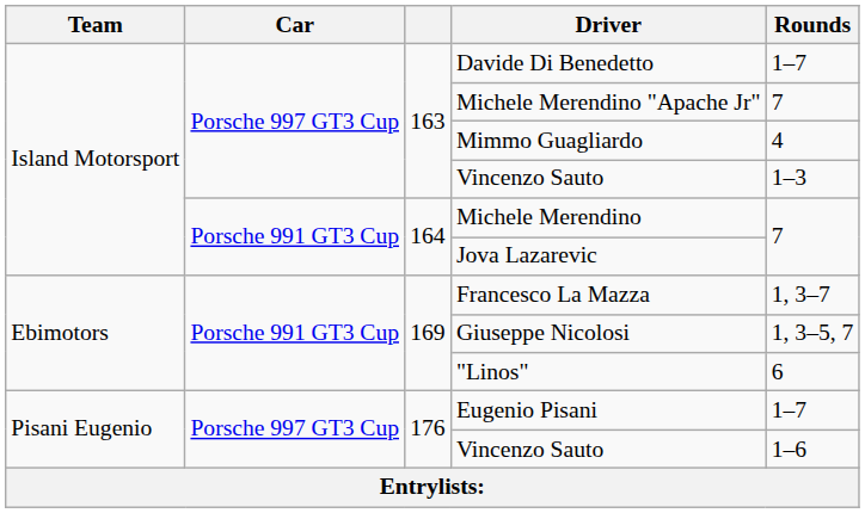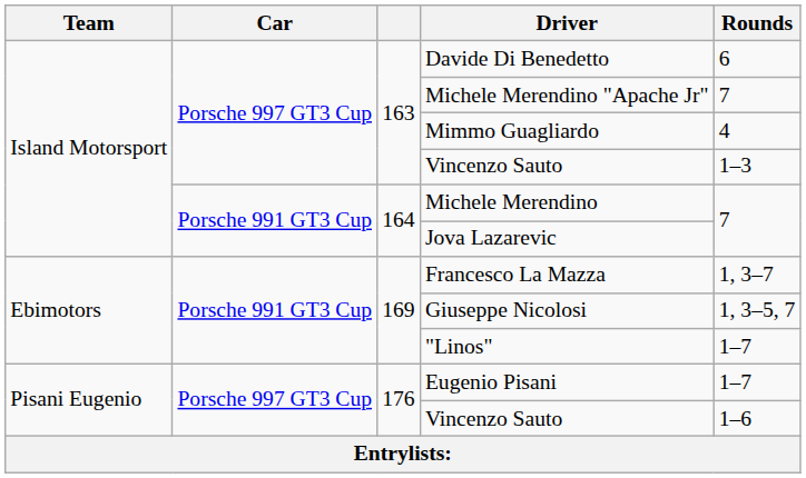Davide Di Benedetto | Rounds: 1–7 -> 6
"Linos" | Rounds: 6 -> 1–7
